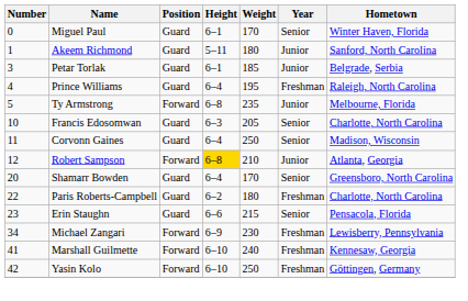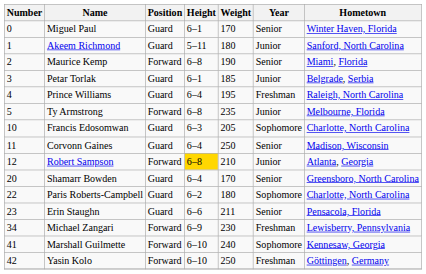+ row: 2 | Maurice Kemp | Forward | 6–8 | 190 | Senior | Miami, Florida
Francis Edosomwan | Year: Senior -> Sophomore
Paris Roberts-Campbell | Year: Freshman -> Sophomore
Erin Staughn | Weight: 215 -> 211
Marshall Guilmette | Year: Freshman -> Sophomore
